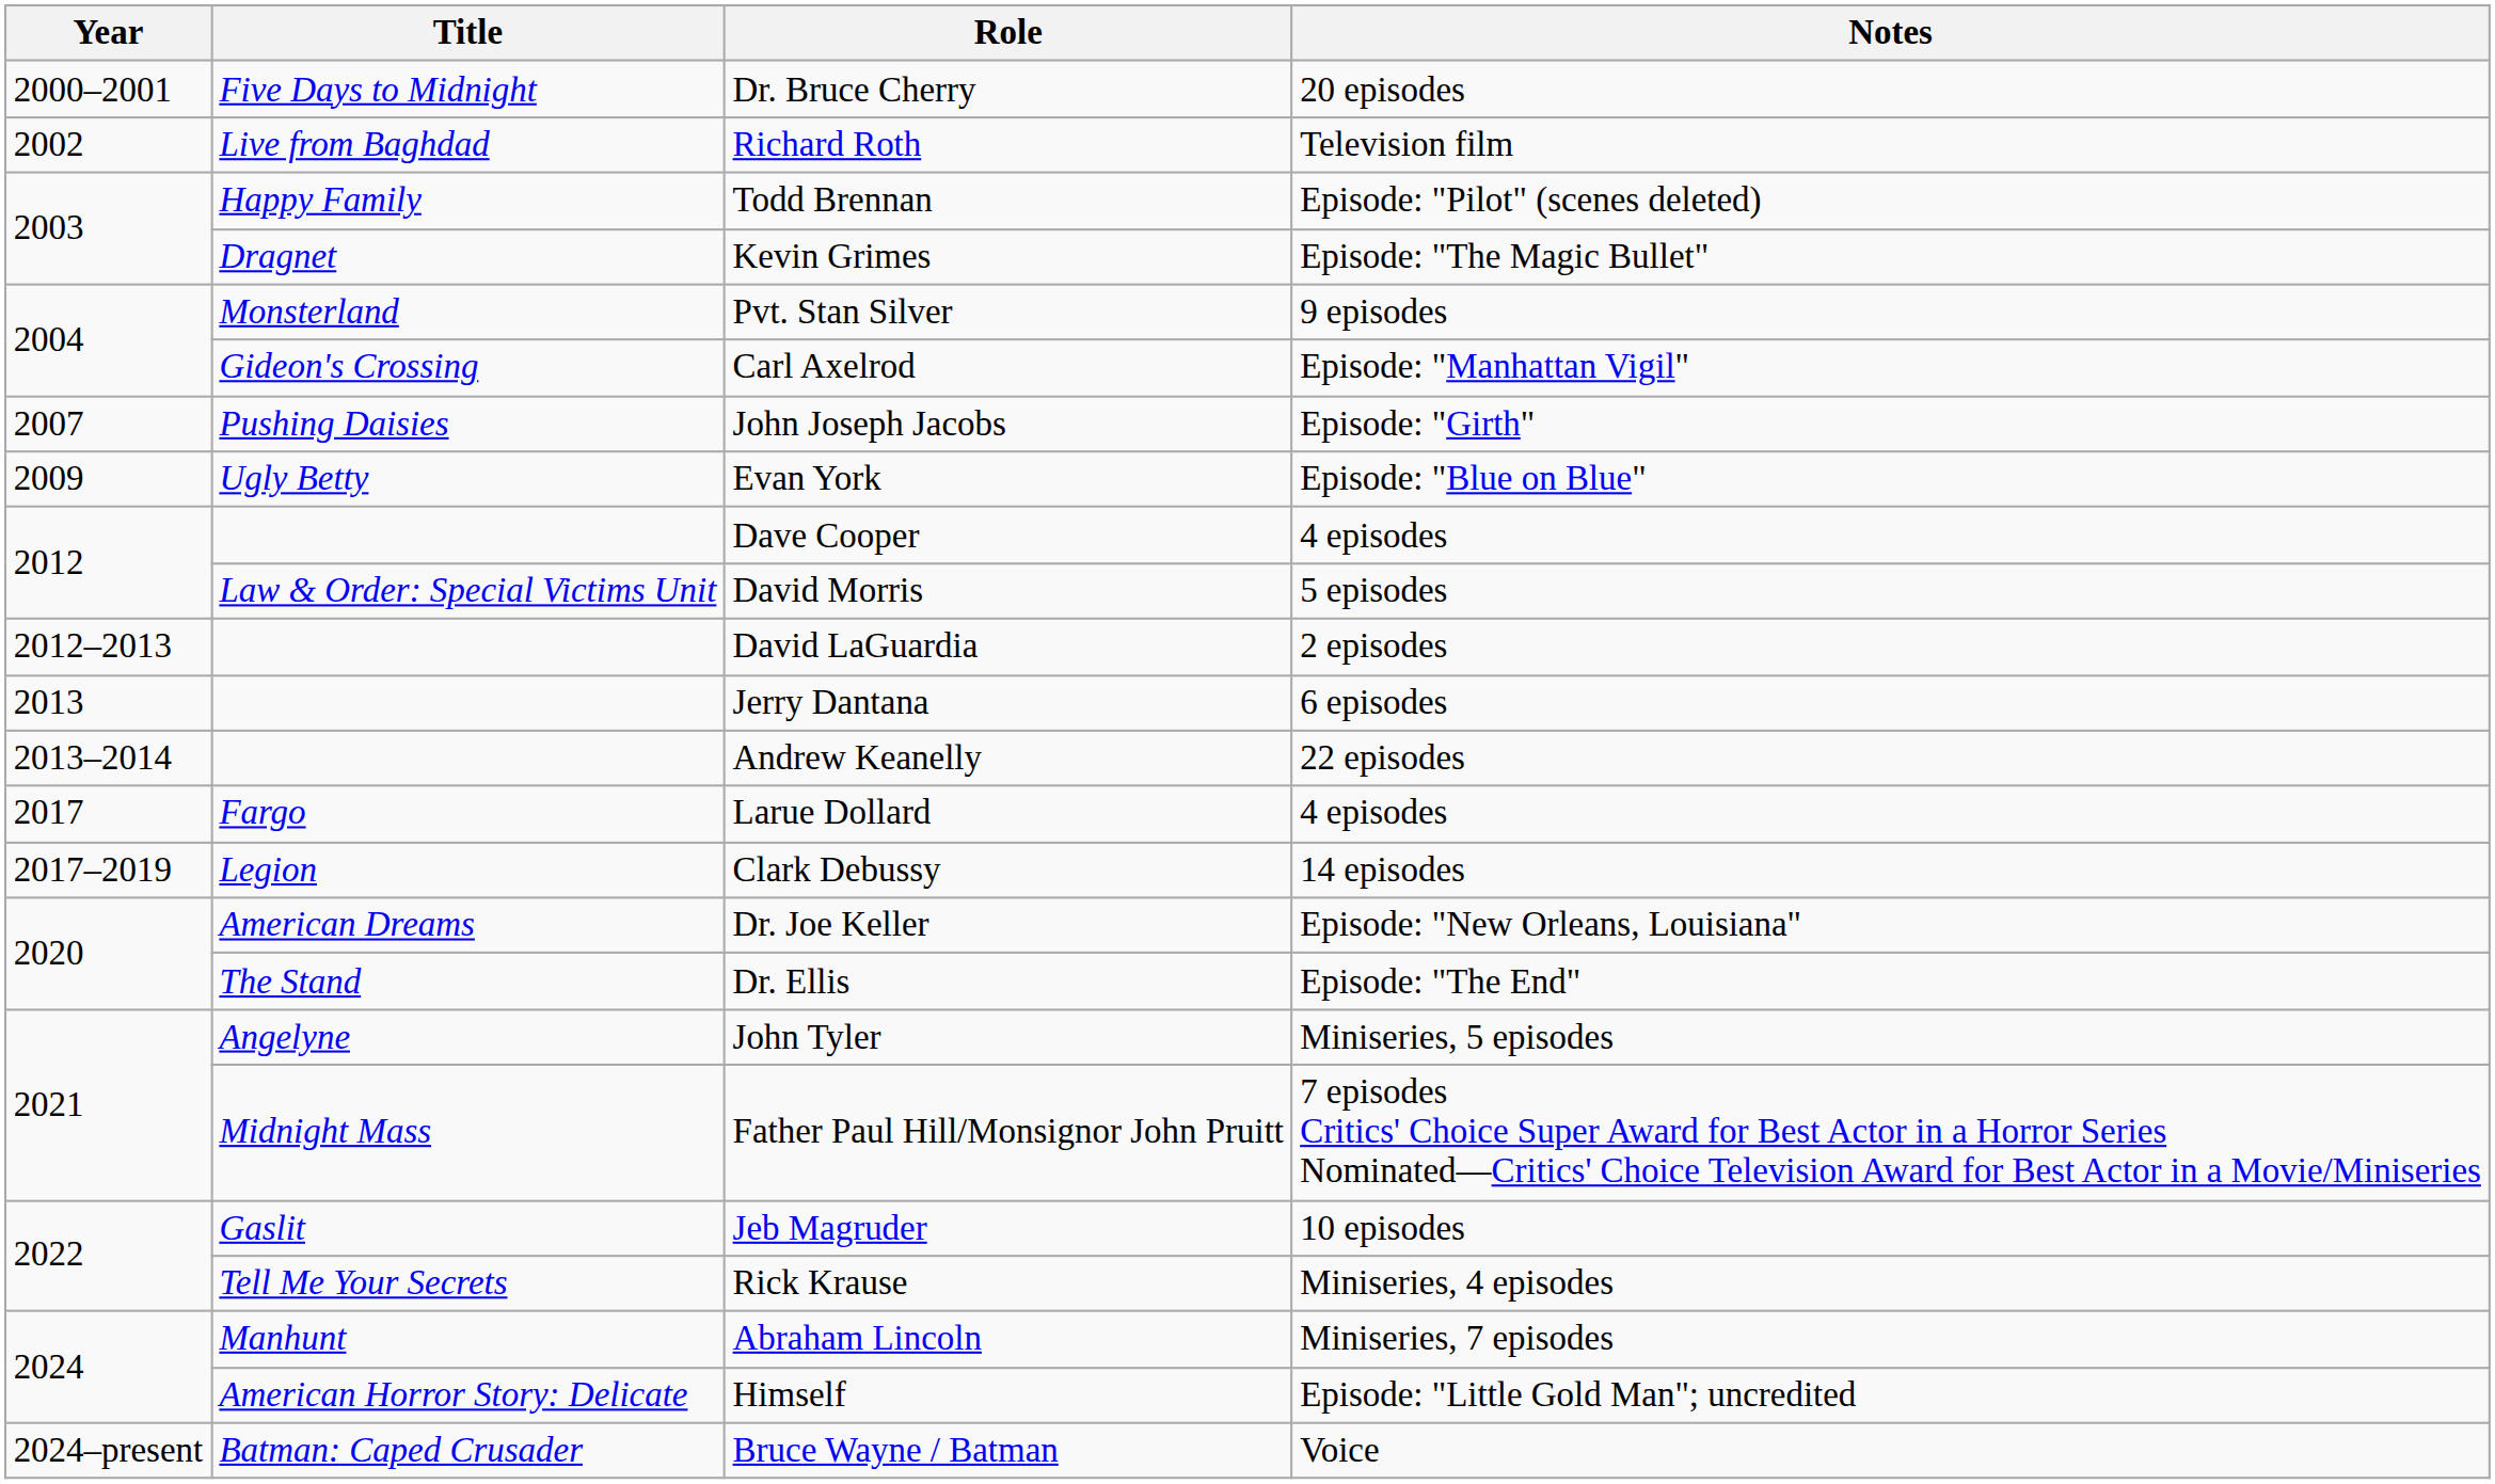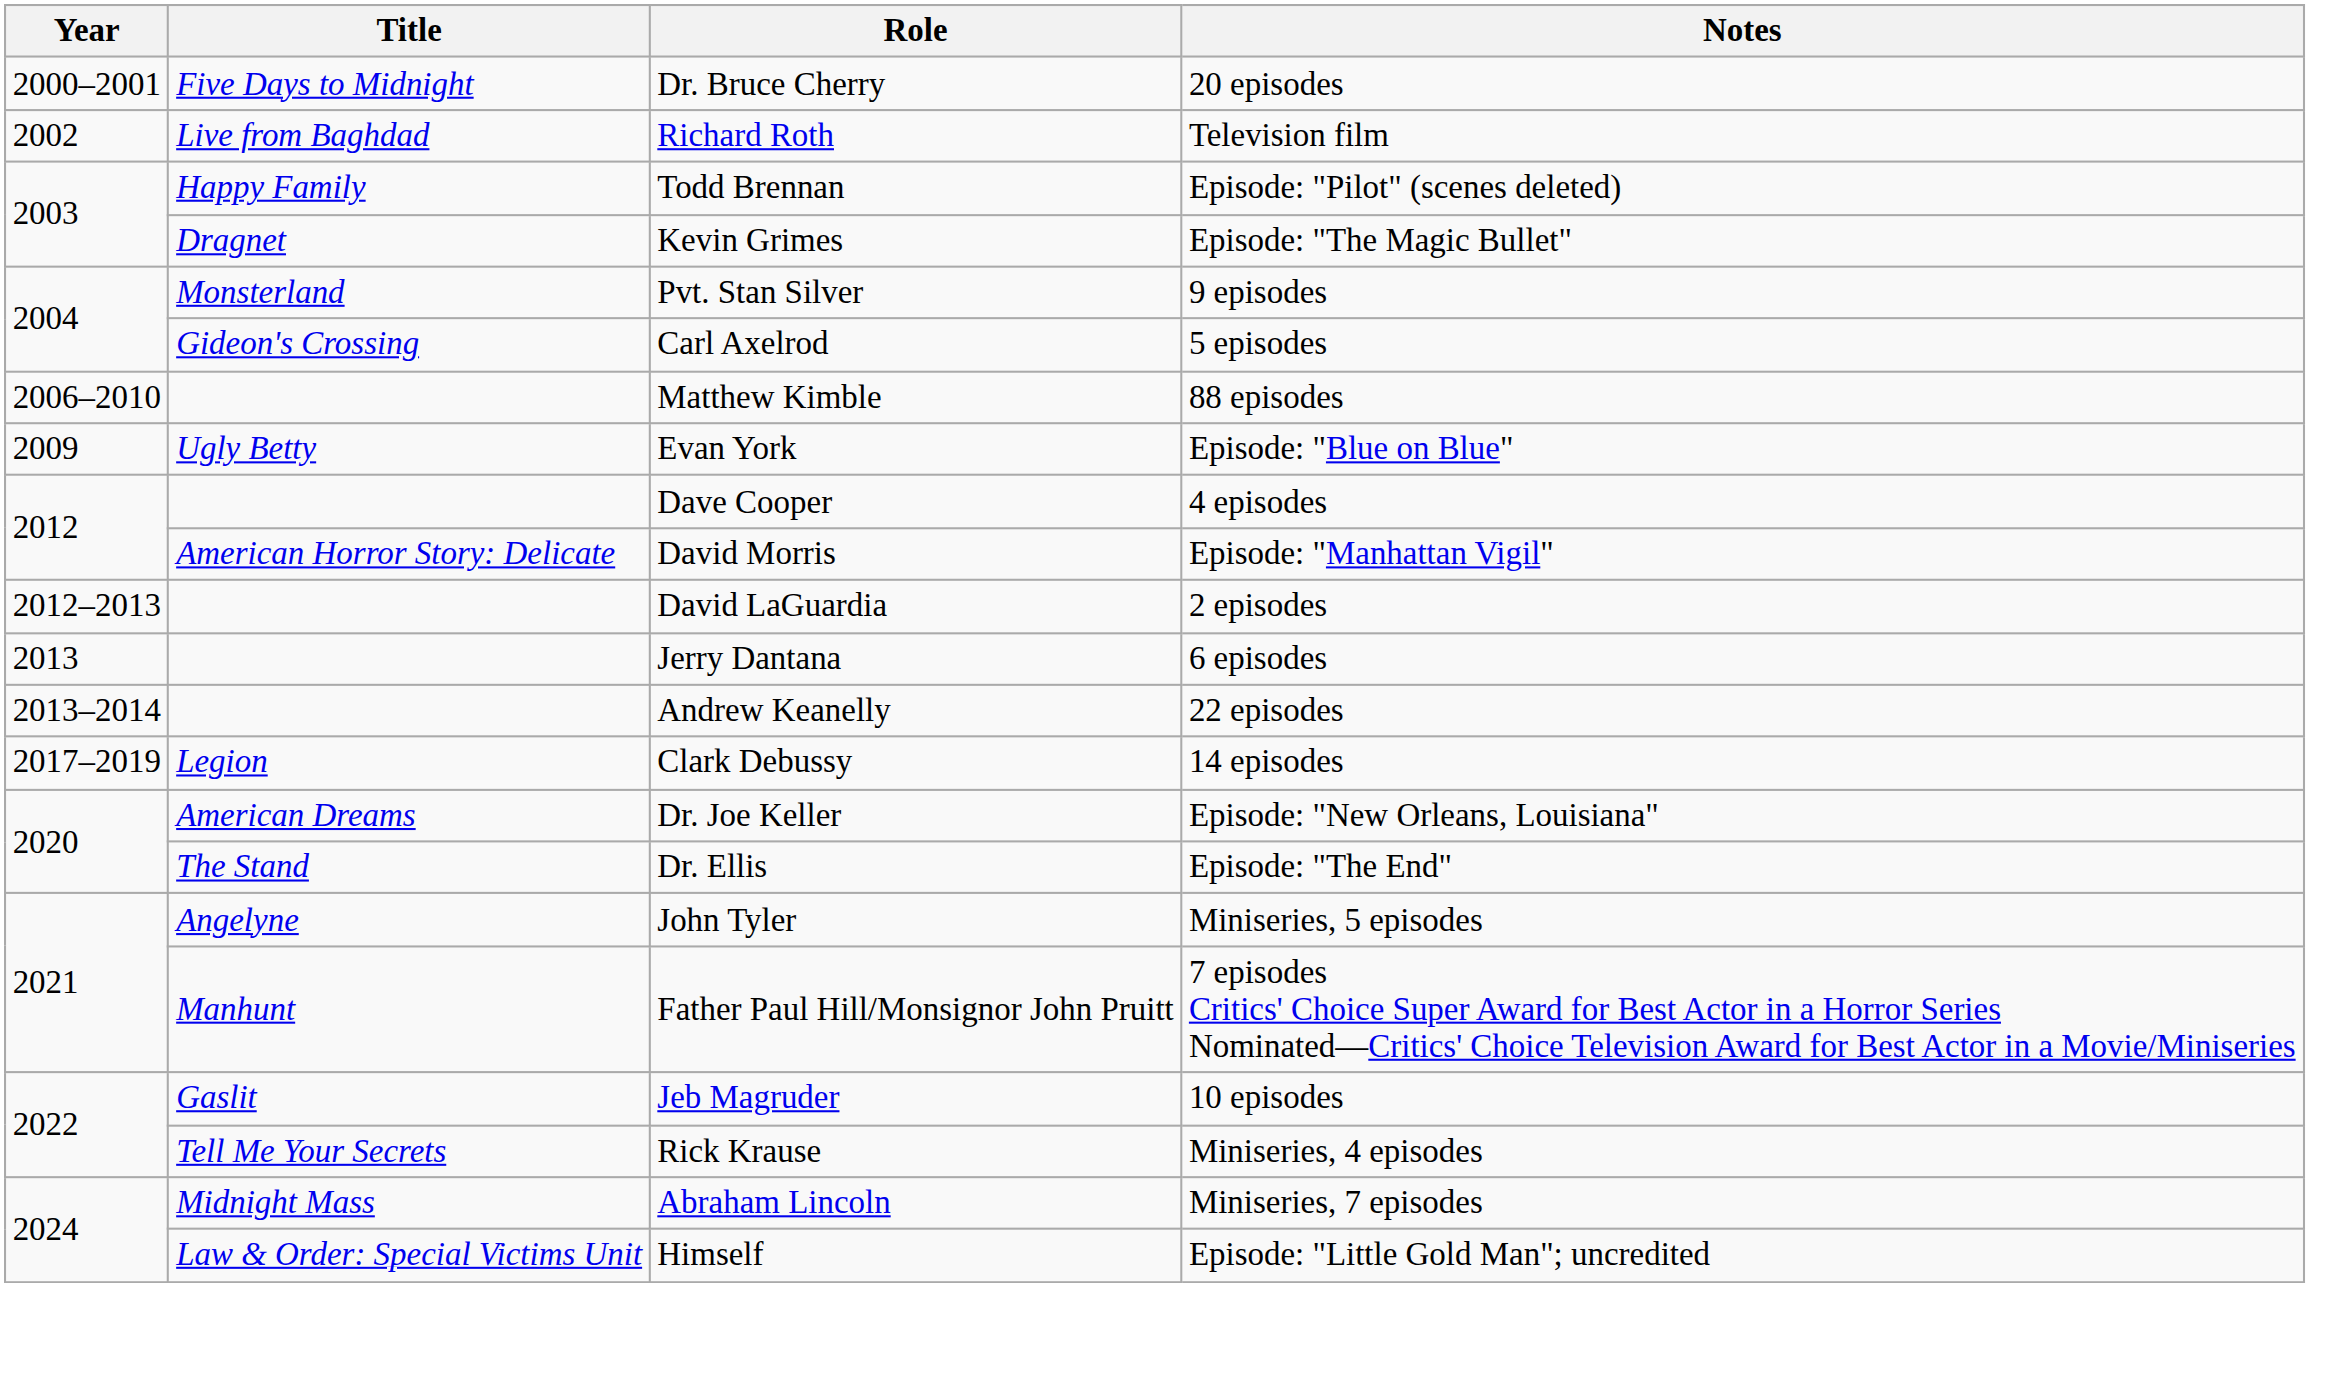Carl Axelrod | Notes: Episode: "Manhattan Vigil" -> 5 episodes
+ row: 2006–2010 | Matthew Kimble | 88 episodes
- row: 2007 | Pushing Daisies | John Joseph Jacobs | Episode: "Girth"
David Morris | Title: Law & Order: Special Victims Unit -> American Horror Story: Delicate
David Morris | Notes: 5 episodes -> Episode: "Manhattan Vigil"
- row: 2017 | Fargo | Larue Dollard | 4 episodes
Father Paul Hill/Monsignor John Pruitt | Title: Midnight Mass -> Manhunt
Abraham Lincoln | Title: Manhunt -> Midnight Mass
Himself | Title: American Horror Story: Delicate -> Law & Order: Special Victims Unit
- row: 2024–present | Batman: Caped Crusader | Bruce Wayne / Batman | Voice
